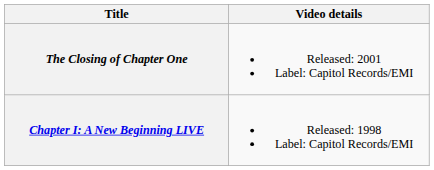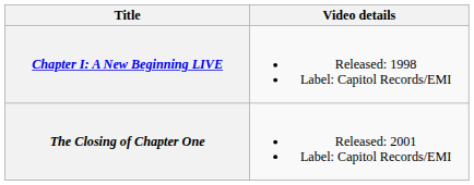rows swapped: Chapter I: A New Beginning LIVE <-> The Closing of Chapter One
